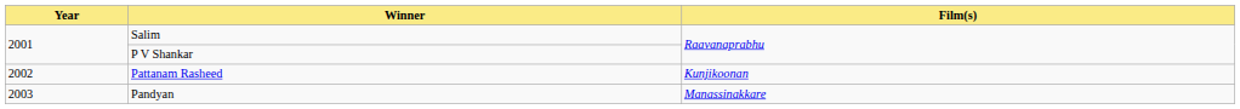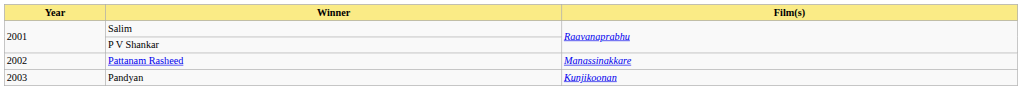Pattanam Rasheed | Film(s): Kunjikoonan -> Manassinakkare
Pandyan | Film(s): Manassinakkare -> Kunjikoonan
